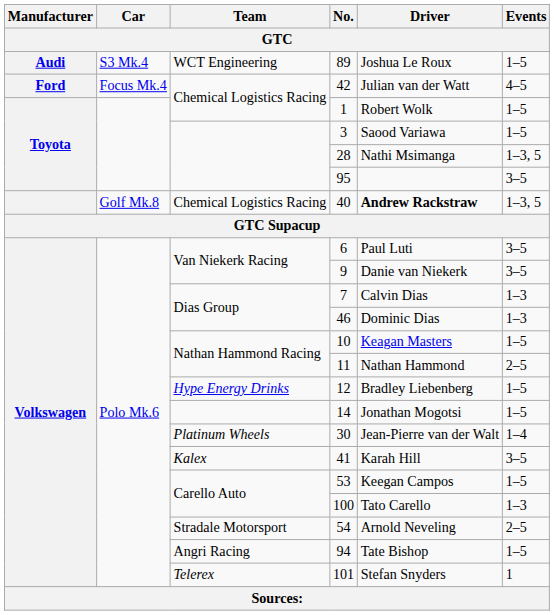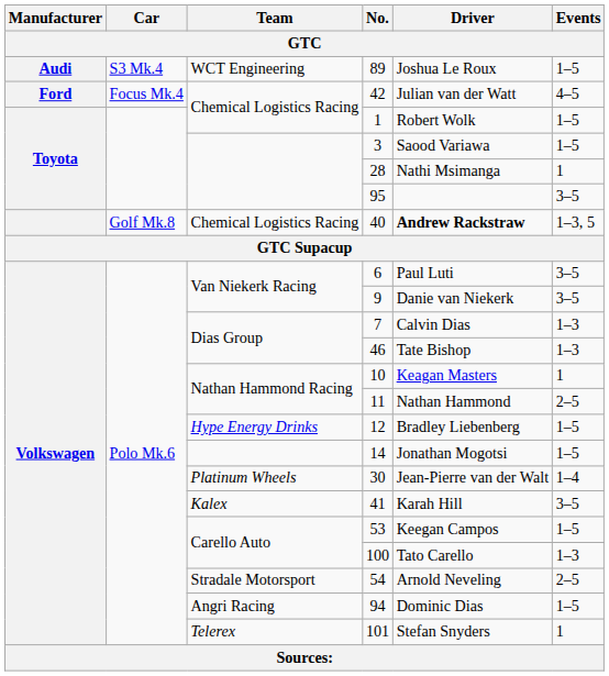28 | Events: 1–3, 5 -> 1
46 | Driver: Dominic Dias -> Tate Bishop
10 | Events: 1–5 -> 1
94 | Driver: Tate Bishop -> Dominic Dias
